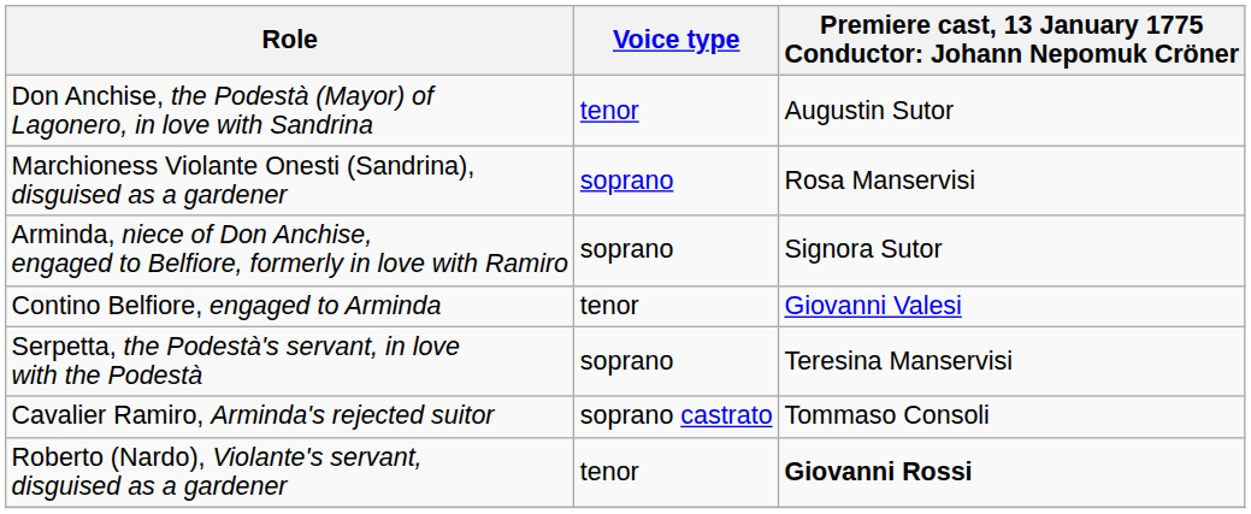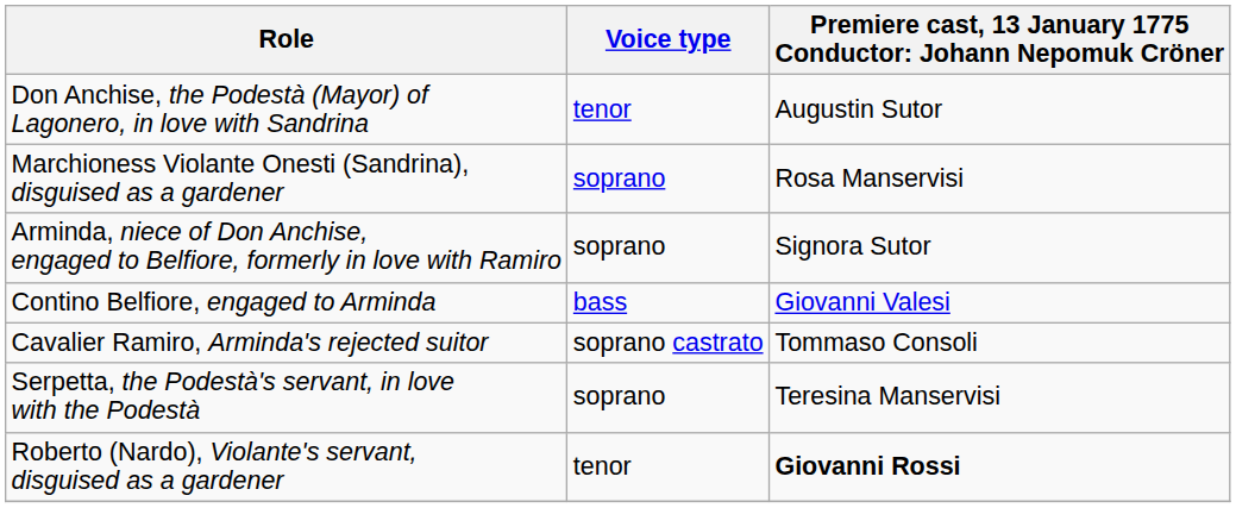Contino Belfiore, engaged to Arminda | Voice type: tenor -> bass
rows swapped: Cavalier Ramiro, Arminda's rejected suitor <-> Serpetta, the Podestà's servant, in love with the Podestà
